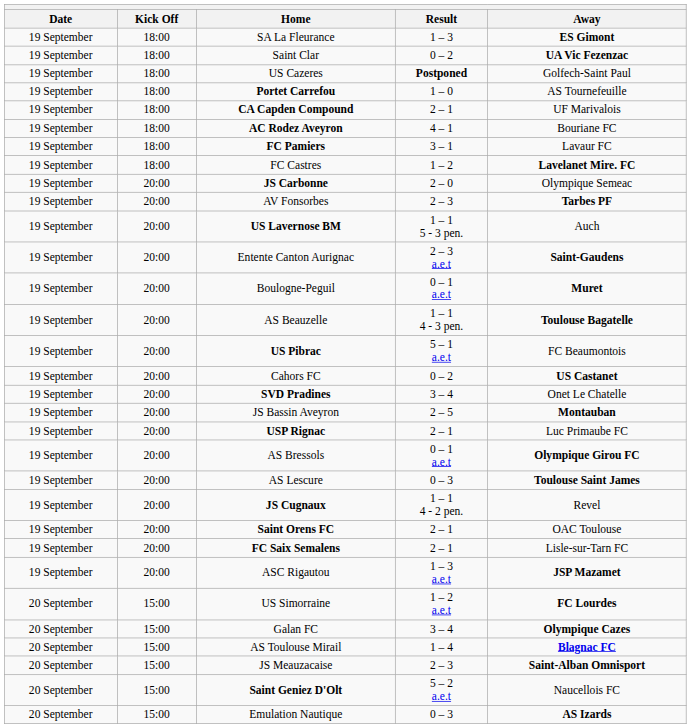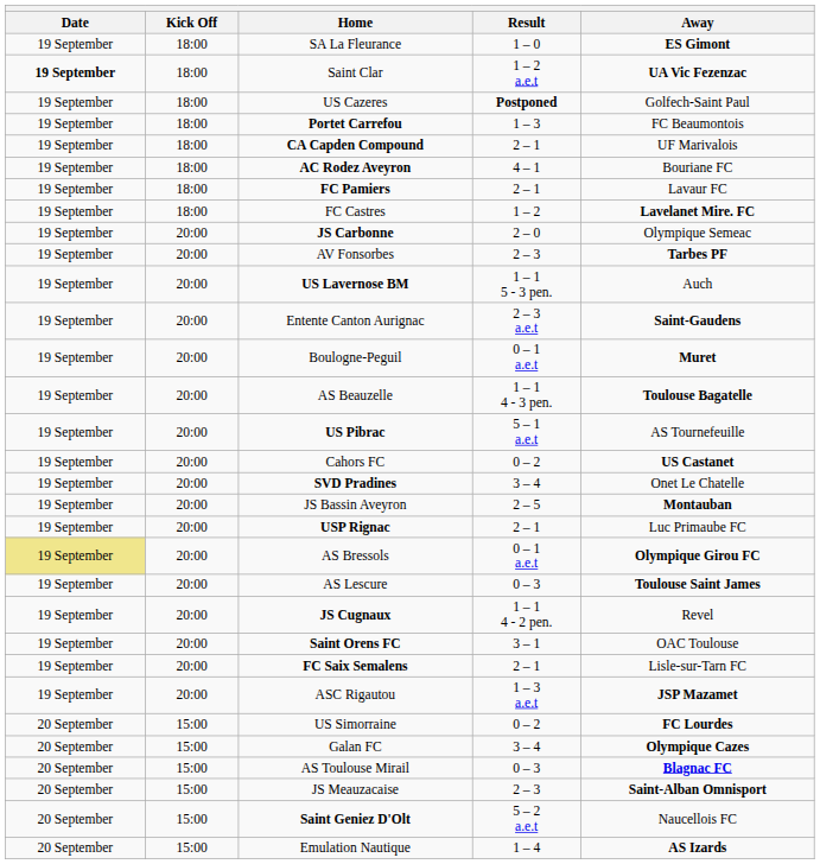SA La Fleurance | Result: 1 – 3 -> 1 – 0
Saint Clar | Date: normal -> bold
Saint Clar | Result: 0 – 2 -> 1 – 2 a.e.t
Portet Carrefou | Result: 1 – 0 -> 1 – 3
Portet Carrefou | Away: AS Tournefeuille -> FC Beaumontois
FC Pamiers | Result: 3 – 1 -> 2 – 1
US Pibrac | Away: FC Beaumontois -> AS Tournefeuille
AS Bressols | Date: no background -> khaki background
Saint Orens FC | Result: 2 – 1 -> 3 – 1
US Simorraine | Result: 1 – 2 a.e.t -> 0 – 2
AS Toulouse Mirail | Result: 1 – 4 -> 0 – 3
Emulation Nautique | Result: 0 – 3 -> 1 – 4
